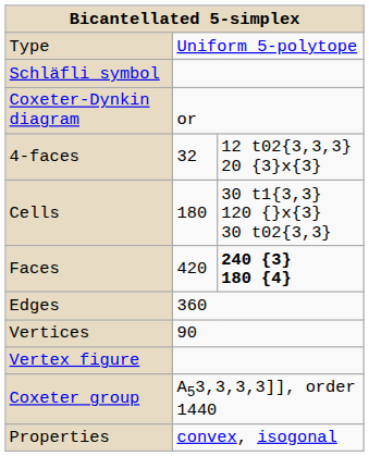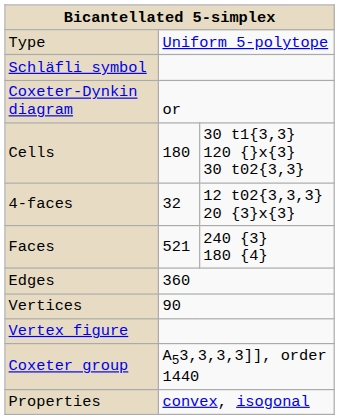rows swapped: 4-faces <-> Cells
Faces | column 2: 420 -> 521
Faces | column 3: bold -> normal
